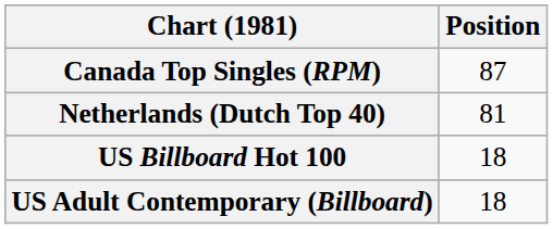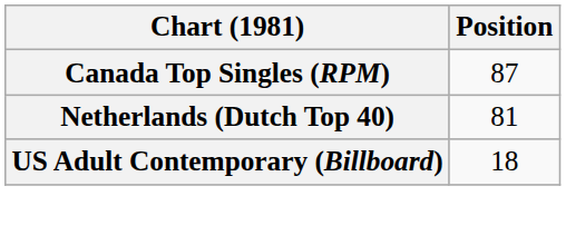- row: US Billboard Hot 100 | 18
